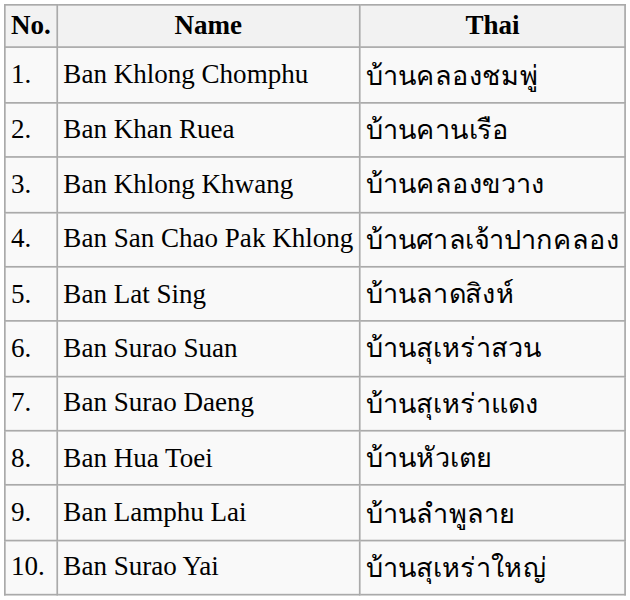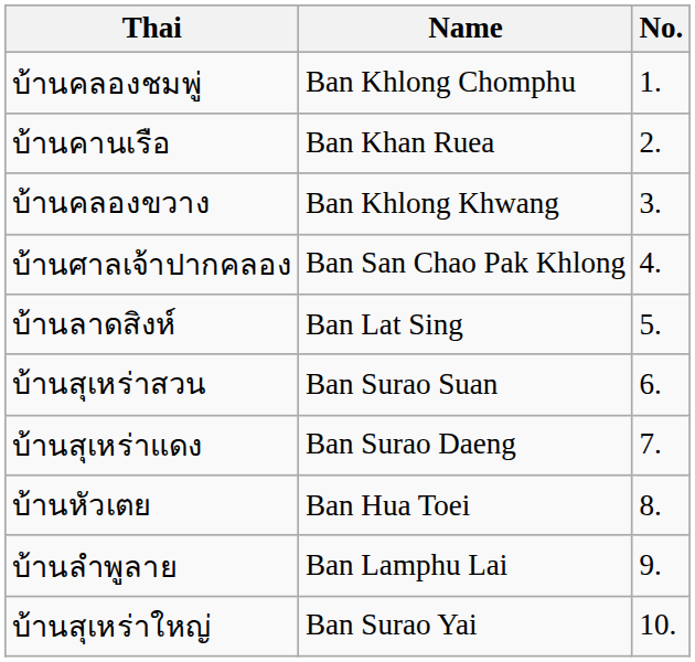columns swapped: No. <-> Thai
